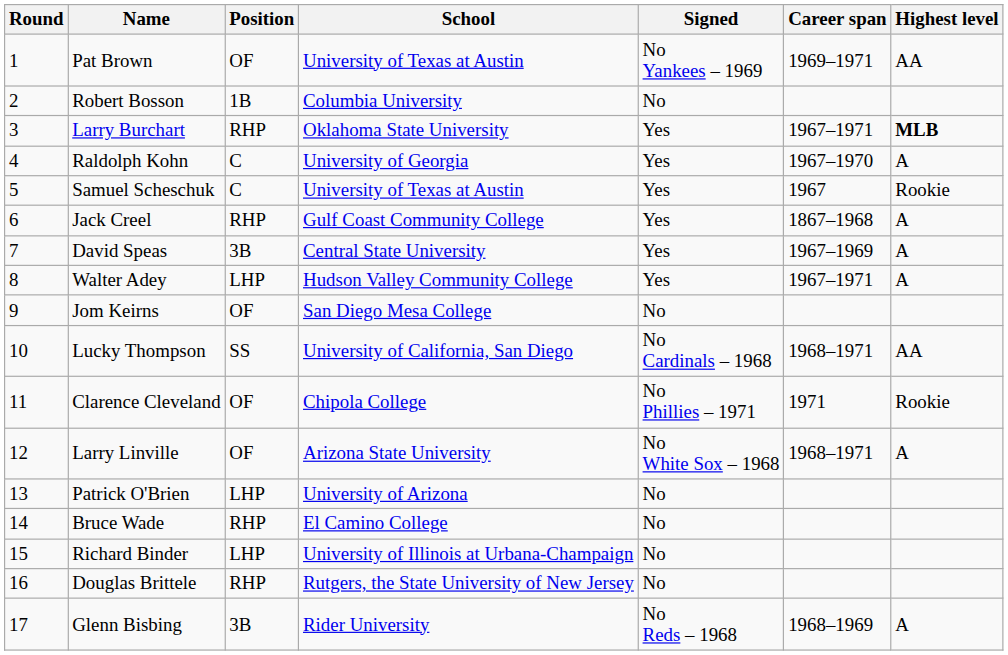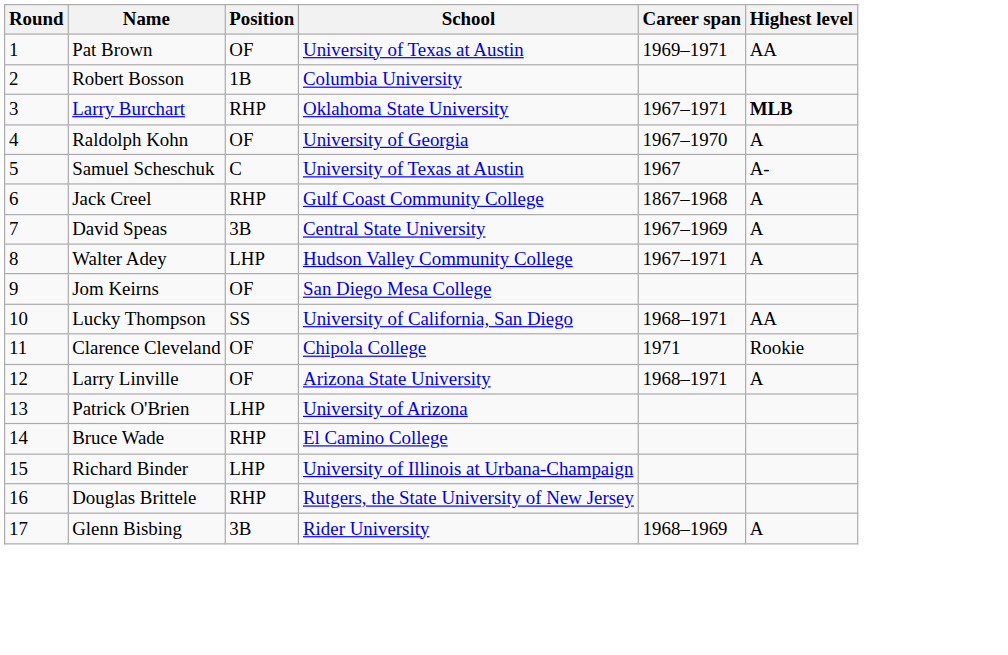- column: Signed | No Yankees – 1969 | No | Yes | Yes | Yes | Yes | Yes | Yes | No | No Cardinals – 1968 | No Phillies – 1971 | No White Sox – 1968 | No | No | No | No | No Reds – 1968
Raldolph Kohn | Position: C -> OF
Samuel Scheschuk | Highest level: Rookie -> A-
